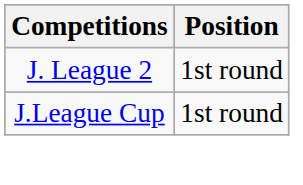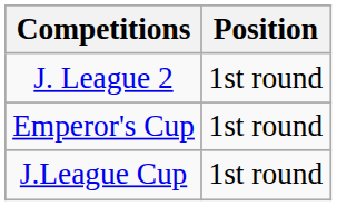+ row: Emperor's Cup | 1st round
